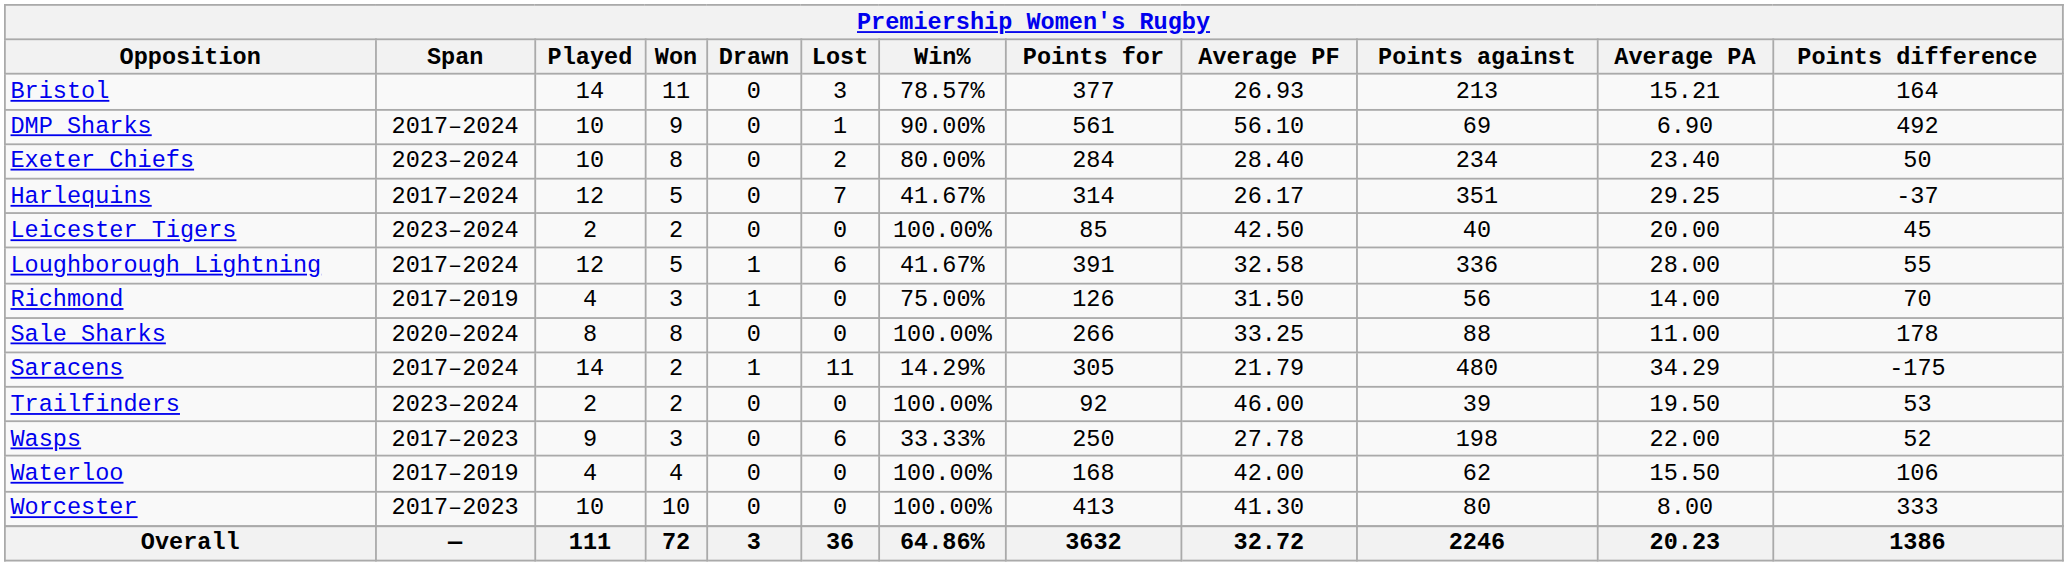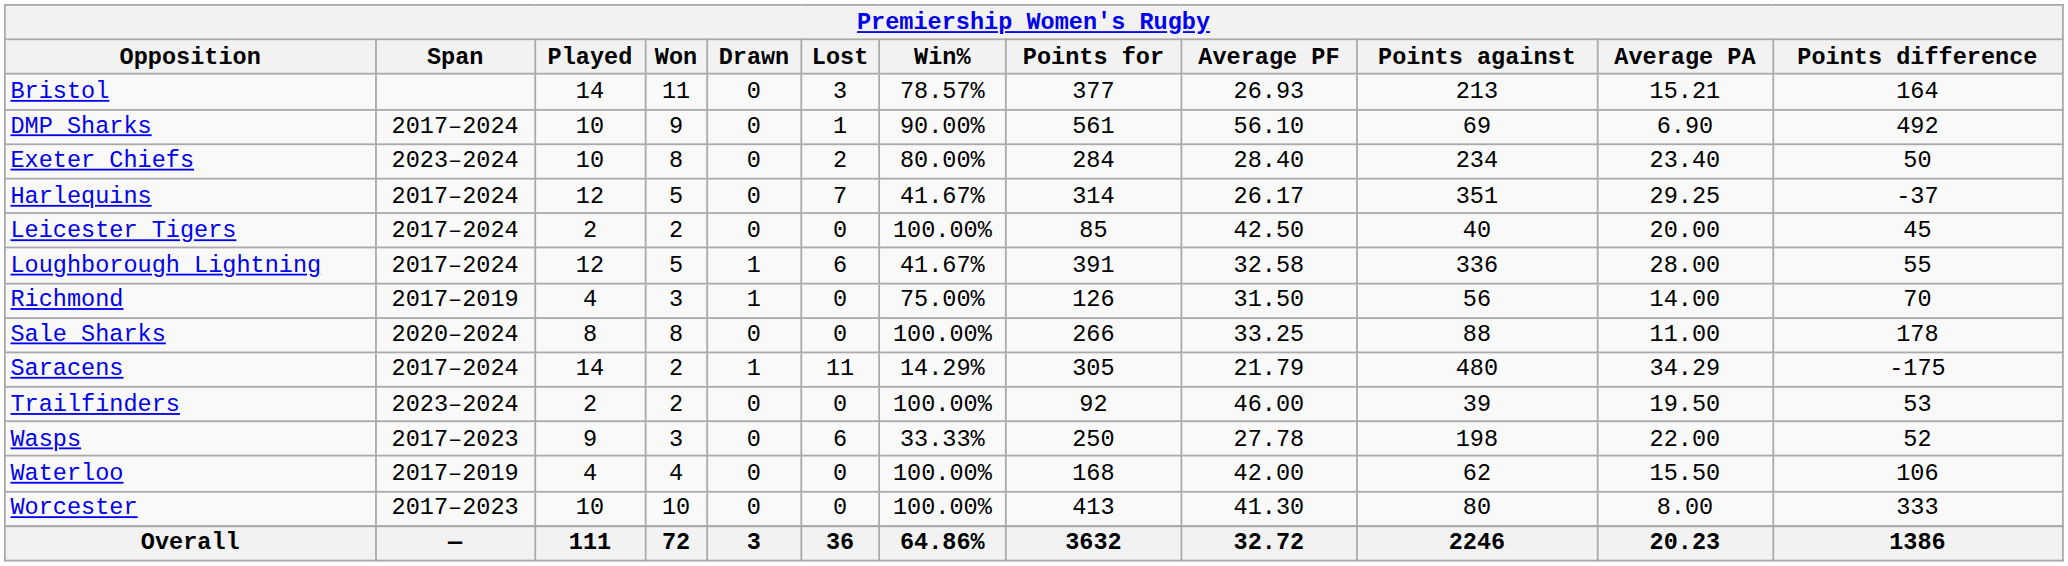Leicester Tigers | Span: 2023–2024 -> 2017–2024
